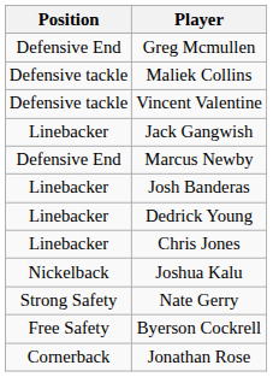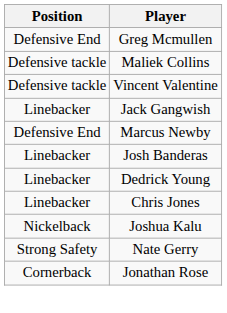- row: Free Safety | Byerson Cockrell
